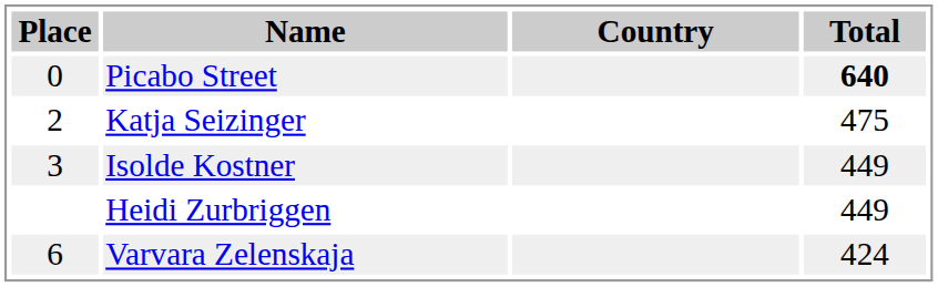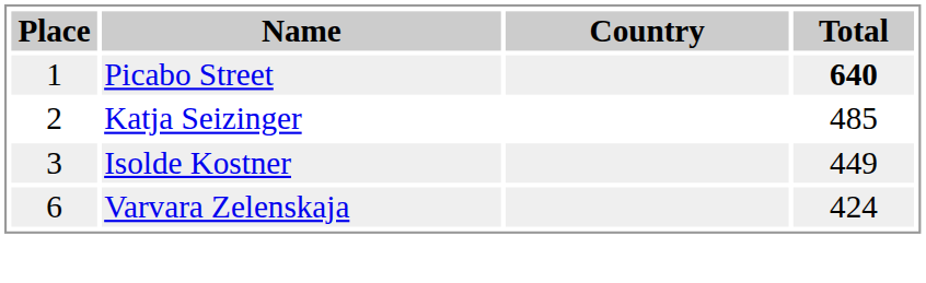Picabo Street | Place: 0 -> 1
Katja Seizinger | Total: 475 -> 485
- row: Heidi Zurbriggen | 449
